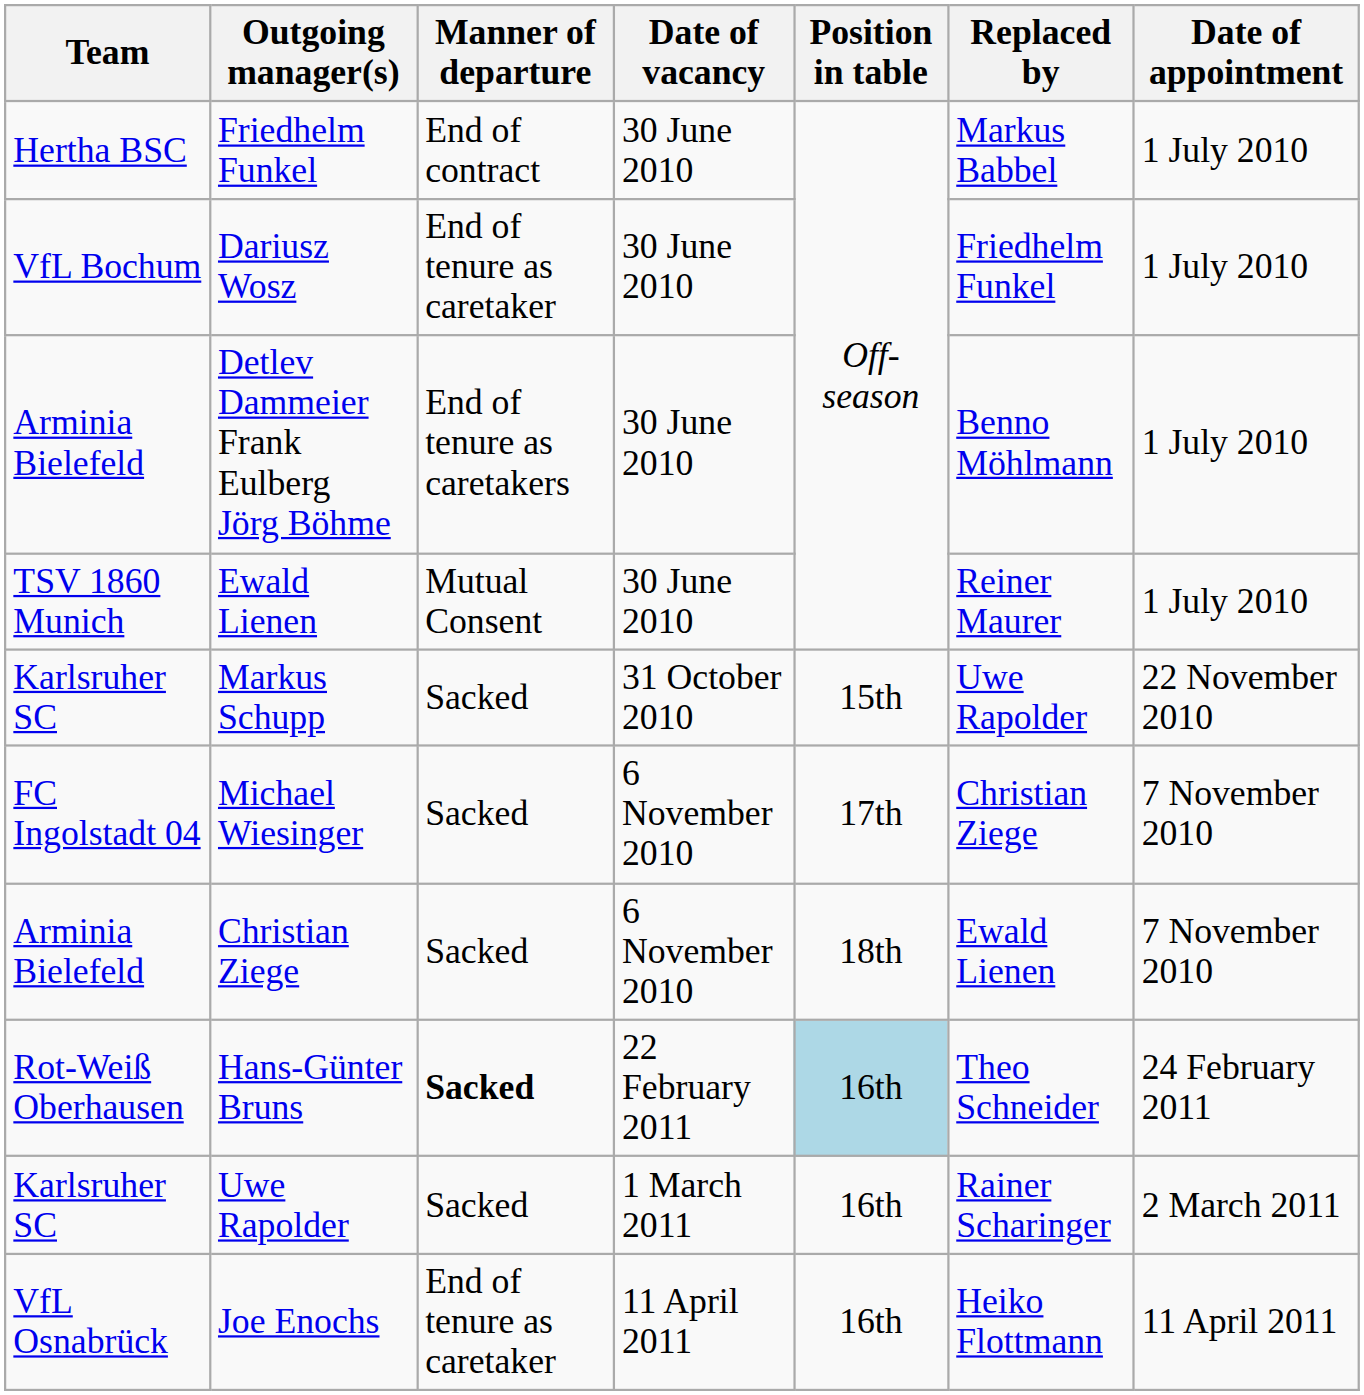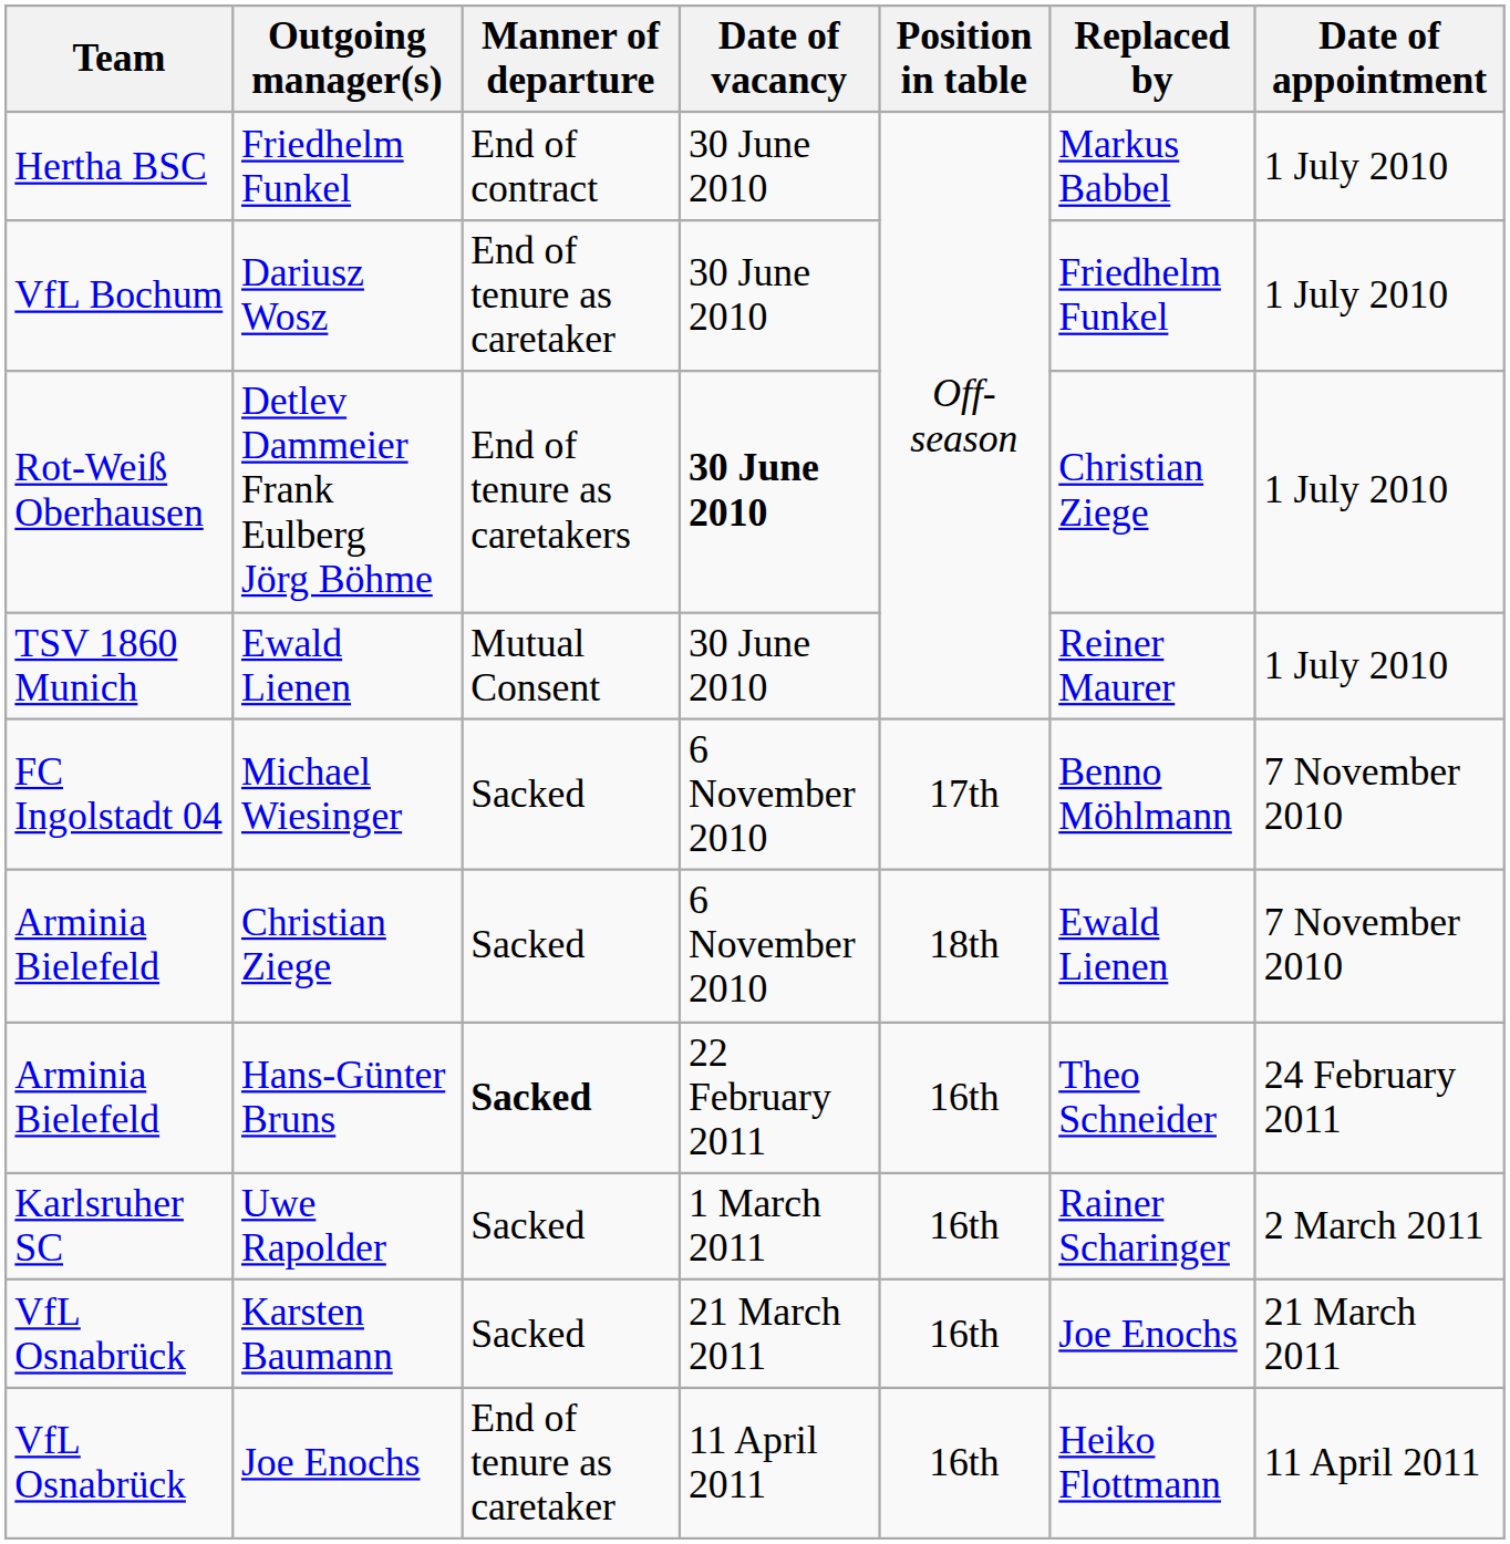Detlev Dammeier Frank Eulberg Jörg Böhme | Team: Arminia Bielefeld -> Rot-Weiß Oberhausen
Detlev Dammeier Frank Eulberg Jörg Böhme | Date of vacancy: normal -> bold
Detlev Dammeier Frank Eulberg Jörg Böhme | Replaced by: Benno Möhlmann -> Christian Ziege
- row: Karlsruher SC | Markus Schupp | Sacked | 31 October 2010 | 15th | Uwe Rapolder | 22 November 2010
Michael Wiesinger | Replaced by: Christian Ziege -> Benno Möhlmann
Hans-Günter Bruns | Team: Rot-Weiß Oberhausen -> Arminia Bielefeld
Hans-Günter Bruns | Position in table: lightblue background -> no background
+ row: VfL Osnabrück | Karsten Baumann | Sacked | 21 March 2011 | 16th | Joe Enochs | 21 March 2011
